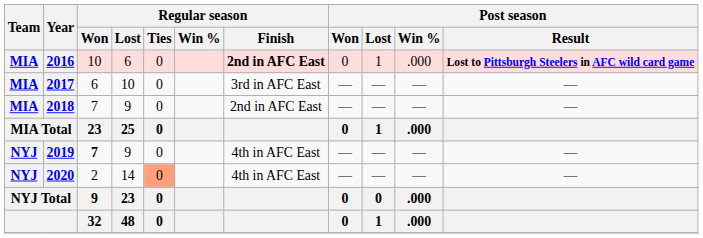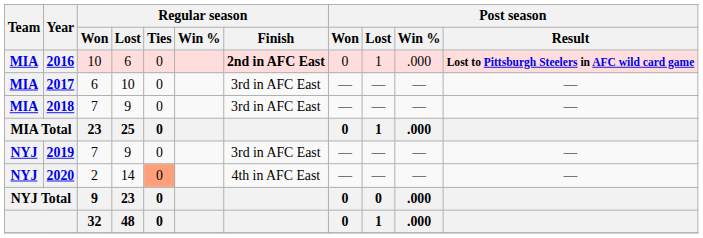2018 | Regular season / Finish: 2nd in AFC East -> 3rd in AFC East
2019 | Regular season / Won: bold -> normal
2019 | Regular season / Finish: 4th in AFC East -> 3rd in AFC East
